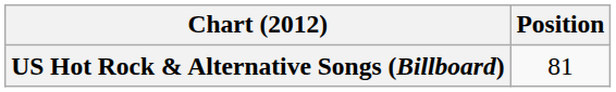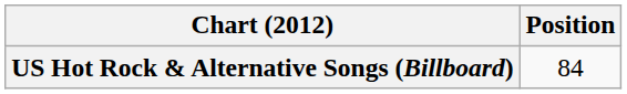US Hot Rock & Alternative Songs (Billboard) | Position: 81 -> 84
